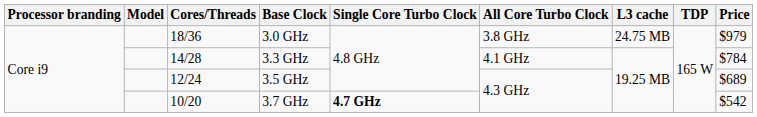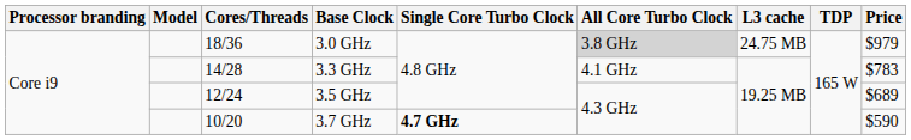3.0 GHz | All Core Turbo Clock: no background -> lightgrey background
3.3 GHz | Price: $784 -> $783
3.7 GHz | Price: $542 -> $590
